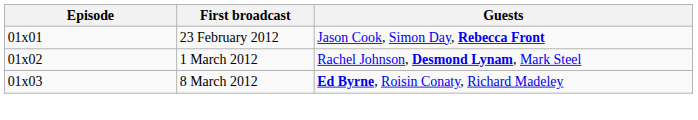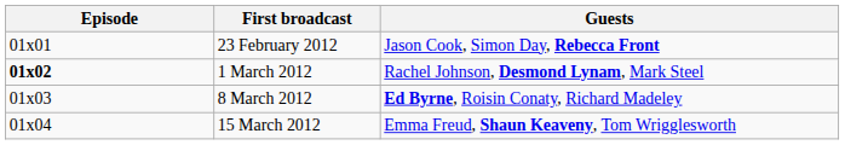1 March 2012 | Episode: normal -> bold
+ row: 01x04 | 15 March 2012 | Emma Freud, Shaun Keaveny, Tom Wrigglesworth
